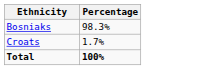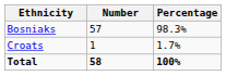+ column: Number | 57 | 1 | 58
